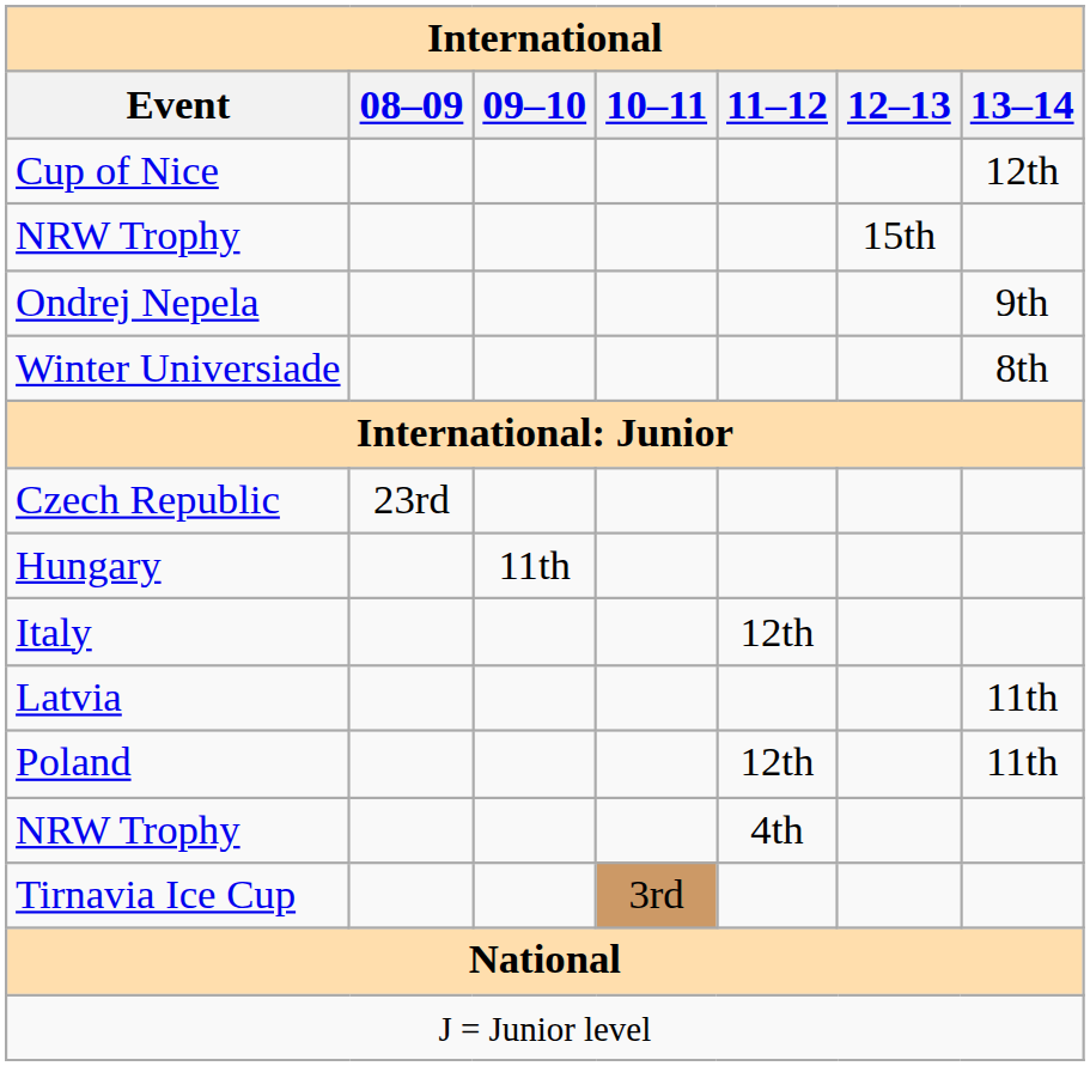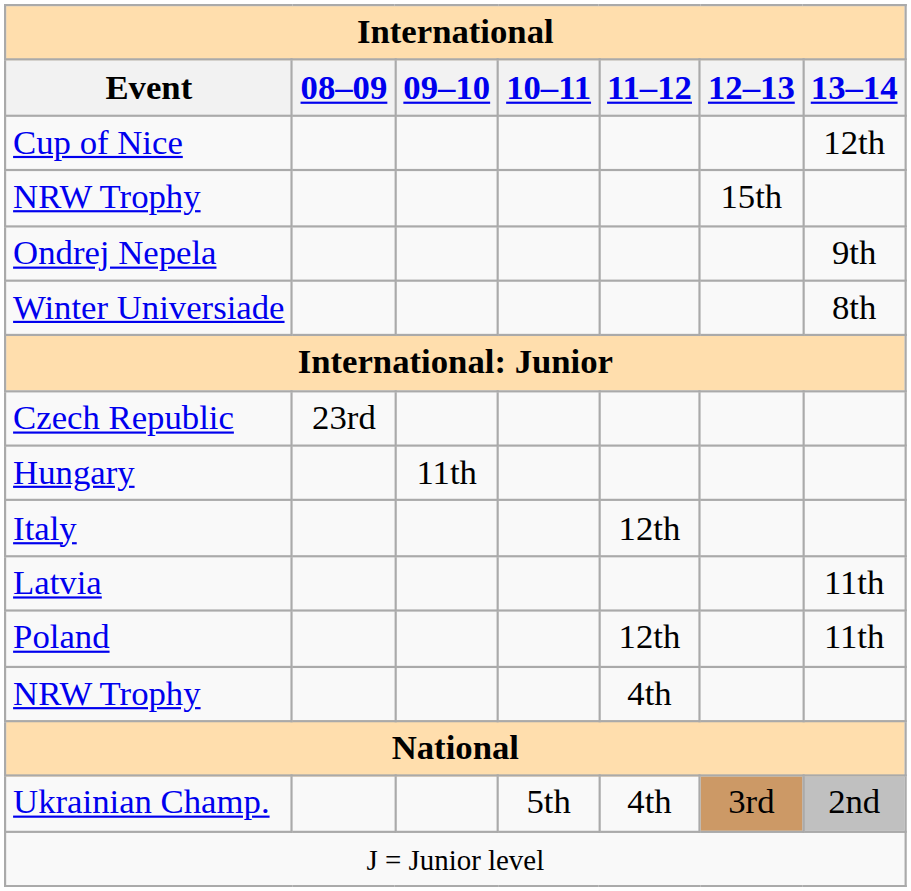- row: Tirnavia Ice Cup | 3rd
+ row: Ukrainian Champ. | 5th | 4th | 3rd | 2nd
